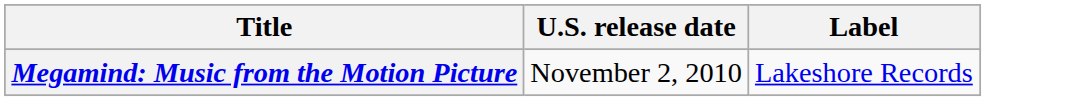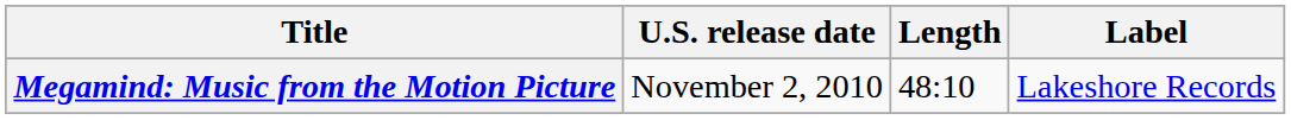+ column: Length | 48:10
